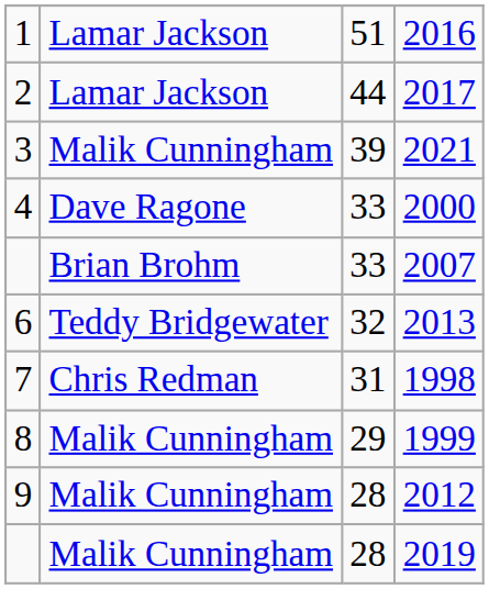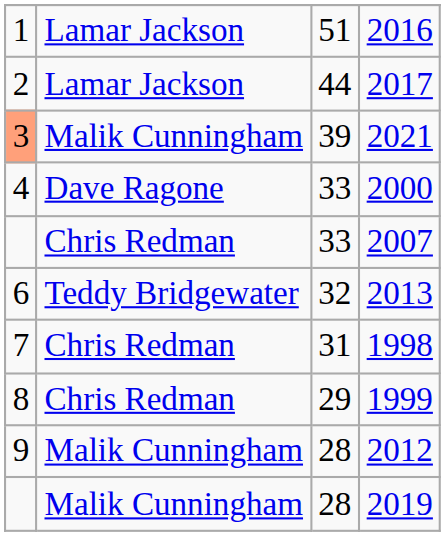2021 | column 1: no background -> lightsalmon background
2007 | column 2: Brian Brohm -> Chris Redman
1999 | column 2: Malik Cunningham -> Chris Redman
